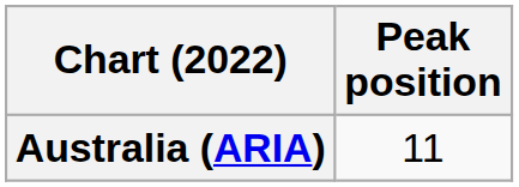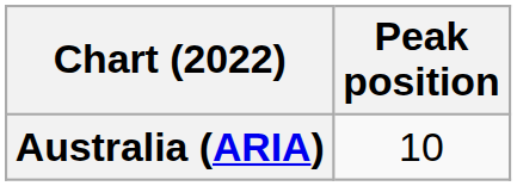Australia (ARIA) | Peak position: 11 -> 10
